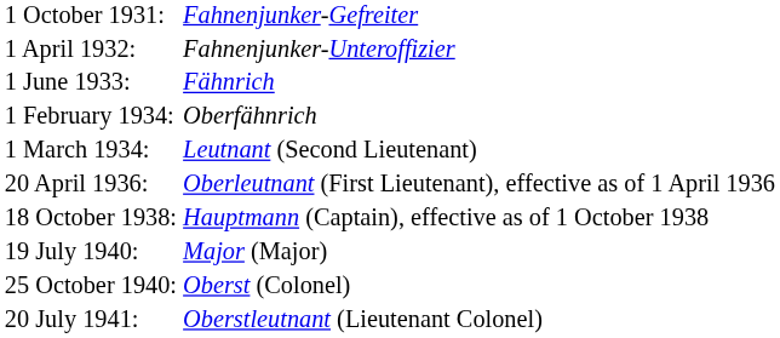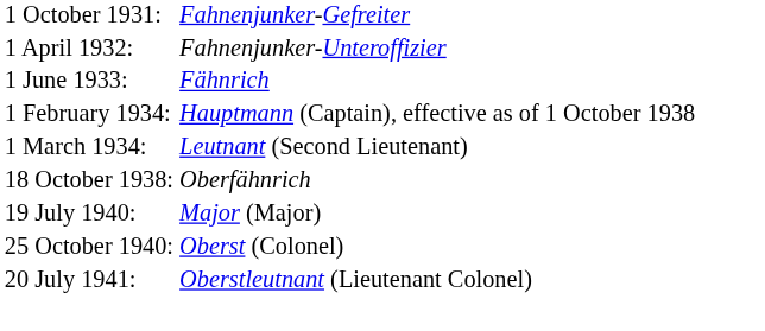1 February 1934: | column 2: Oberfähnrich -> Hauptmann (Captain), effective as of 1 October 1938
- row: 20 April 1936: | Oberleutnant (First Lieutenant), effective as of 1 April 1936
18 October 1938: | column 2: Hauptmann (Captain), effective as of 1 October 1938 -> Oberfähnrich
